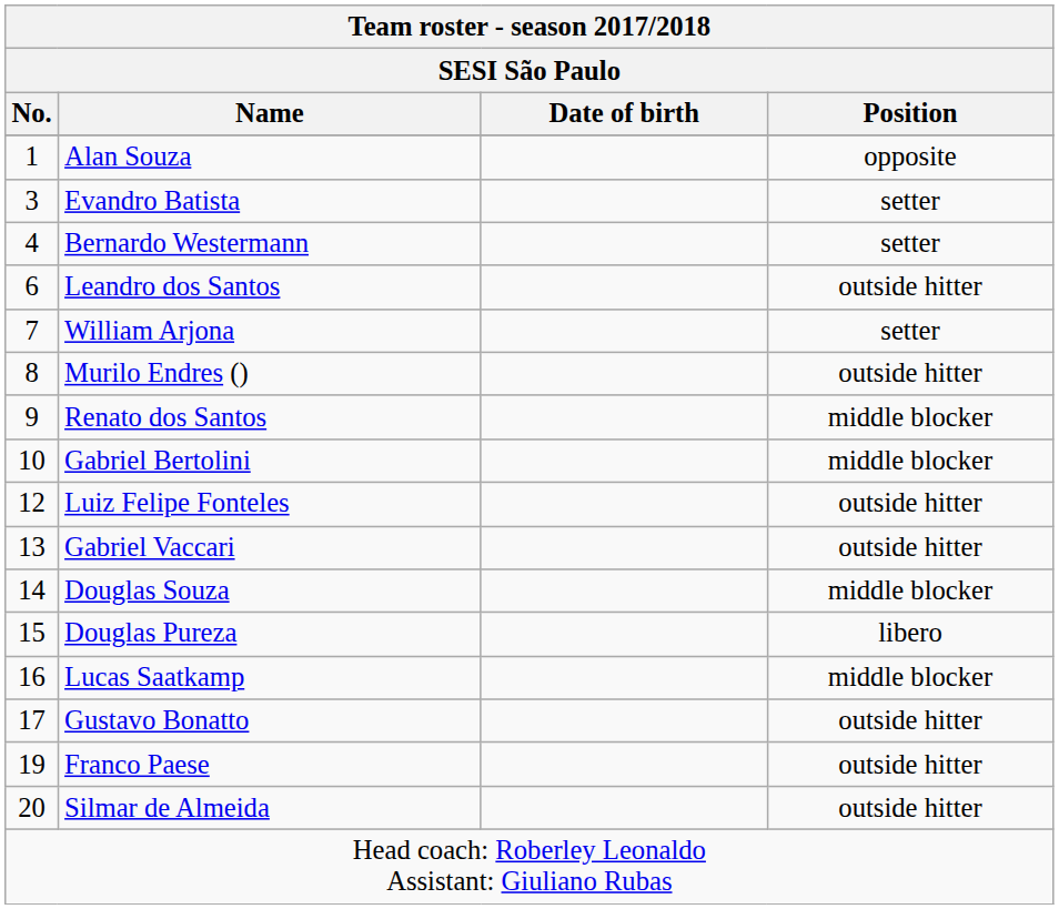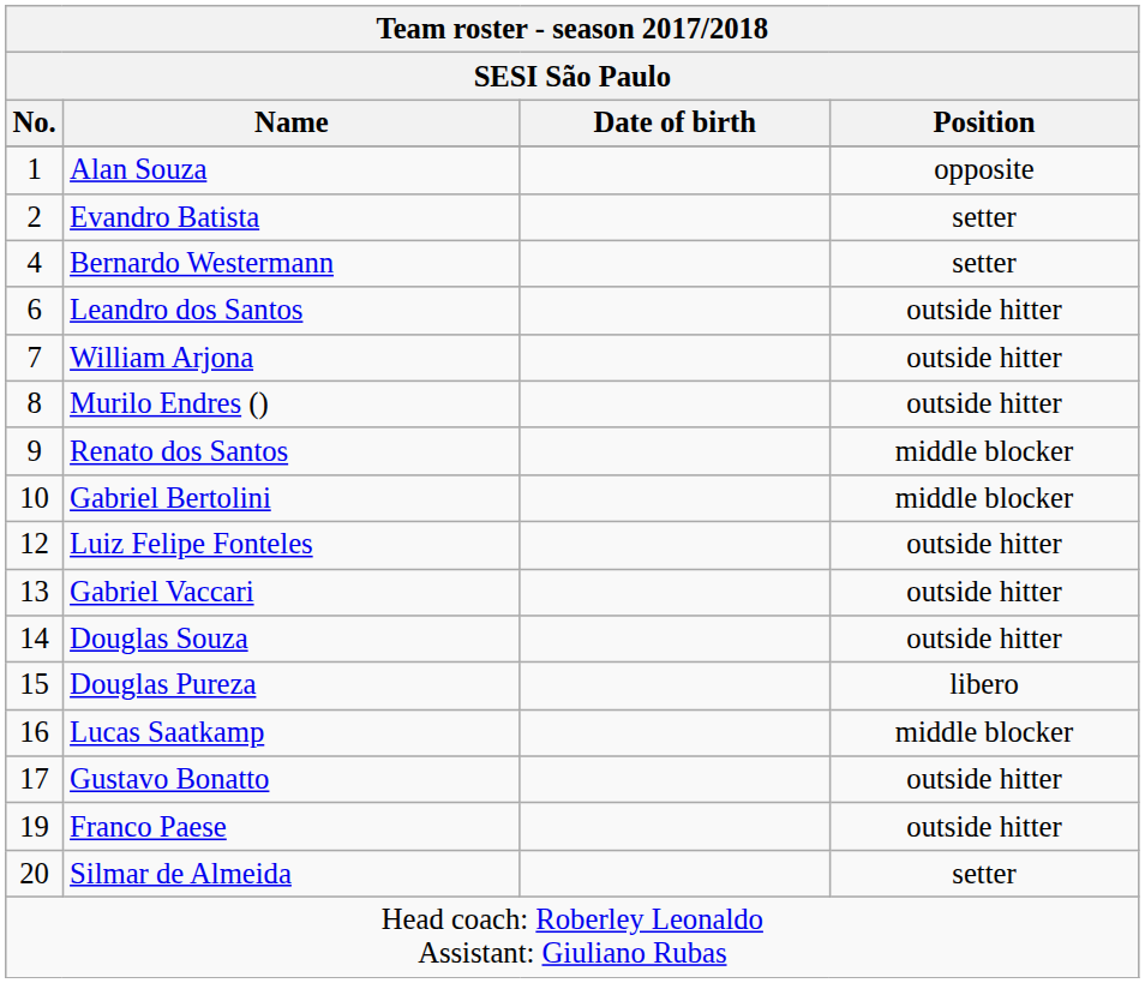Evandro Batista | No.: 3 -> 2
William Arjona | Position: setter -> outside hitter
Douglas Souza | Position: middle blocker -> outside hitter
Silmar de Almeida | Position: outside hitter -> setter
